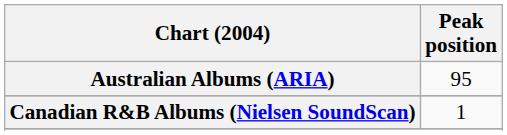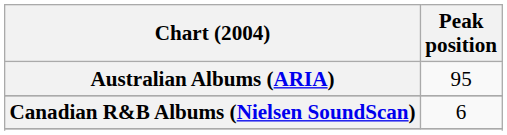Canadian R&B Albums (Nielsen SoundScan) | Peak position: 1 -> 6
